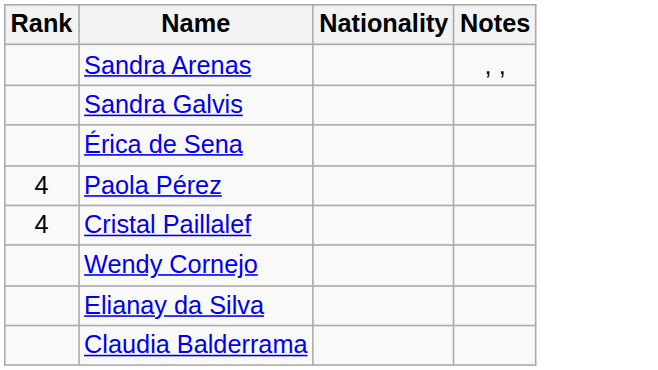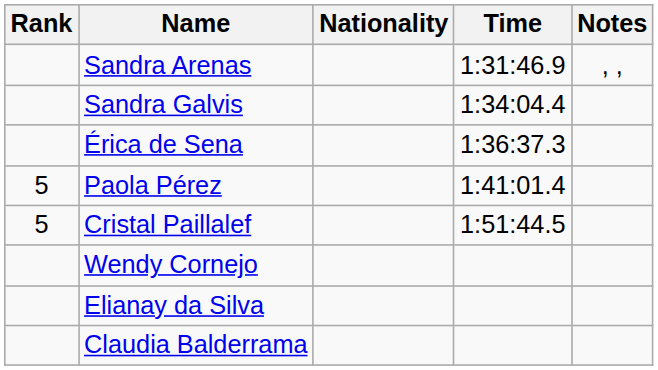+ column: Time | 1:31:46.9 | 1:34:04.4 | 1:36:37.3 | 1:41:01.4 | 1:51:44.5
Paola Pérez | Rank: 4 -> 5
Cristal Paillalef | Rank: 4 -> 5
